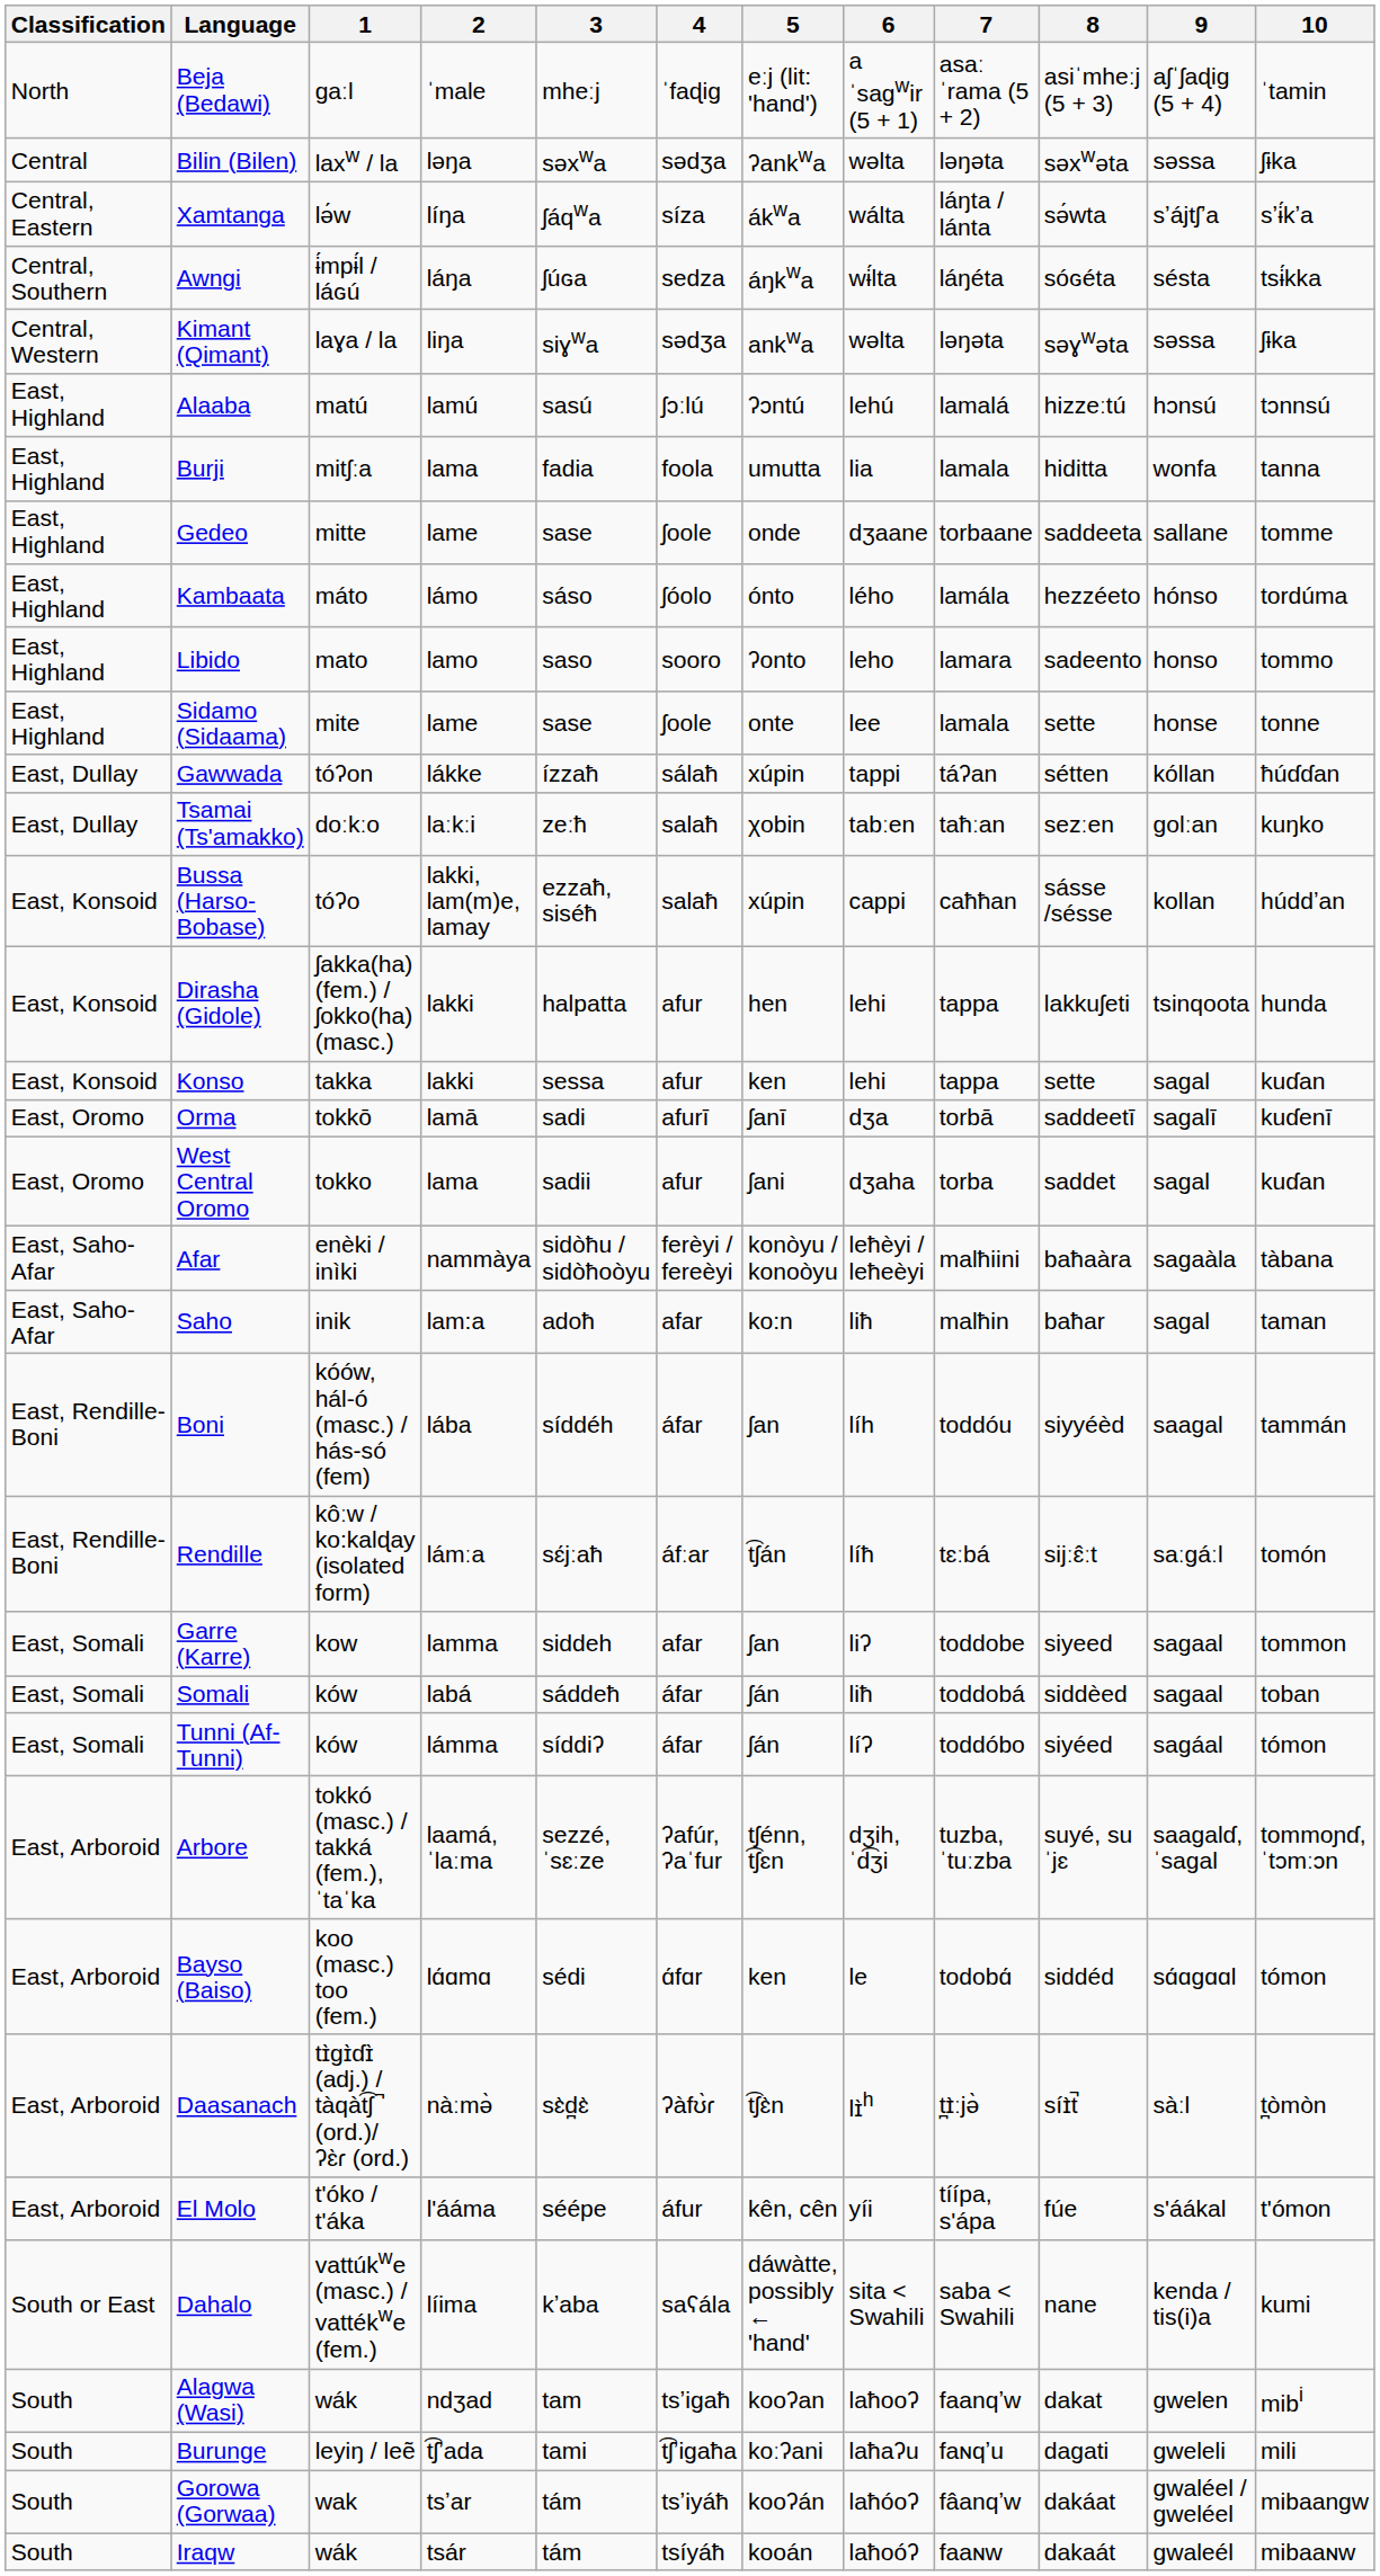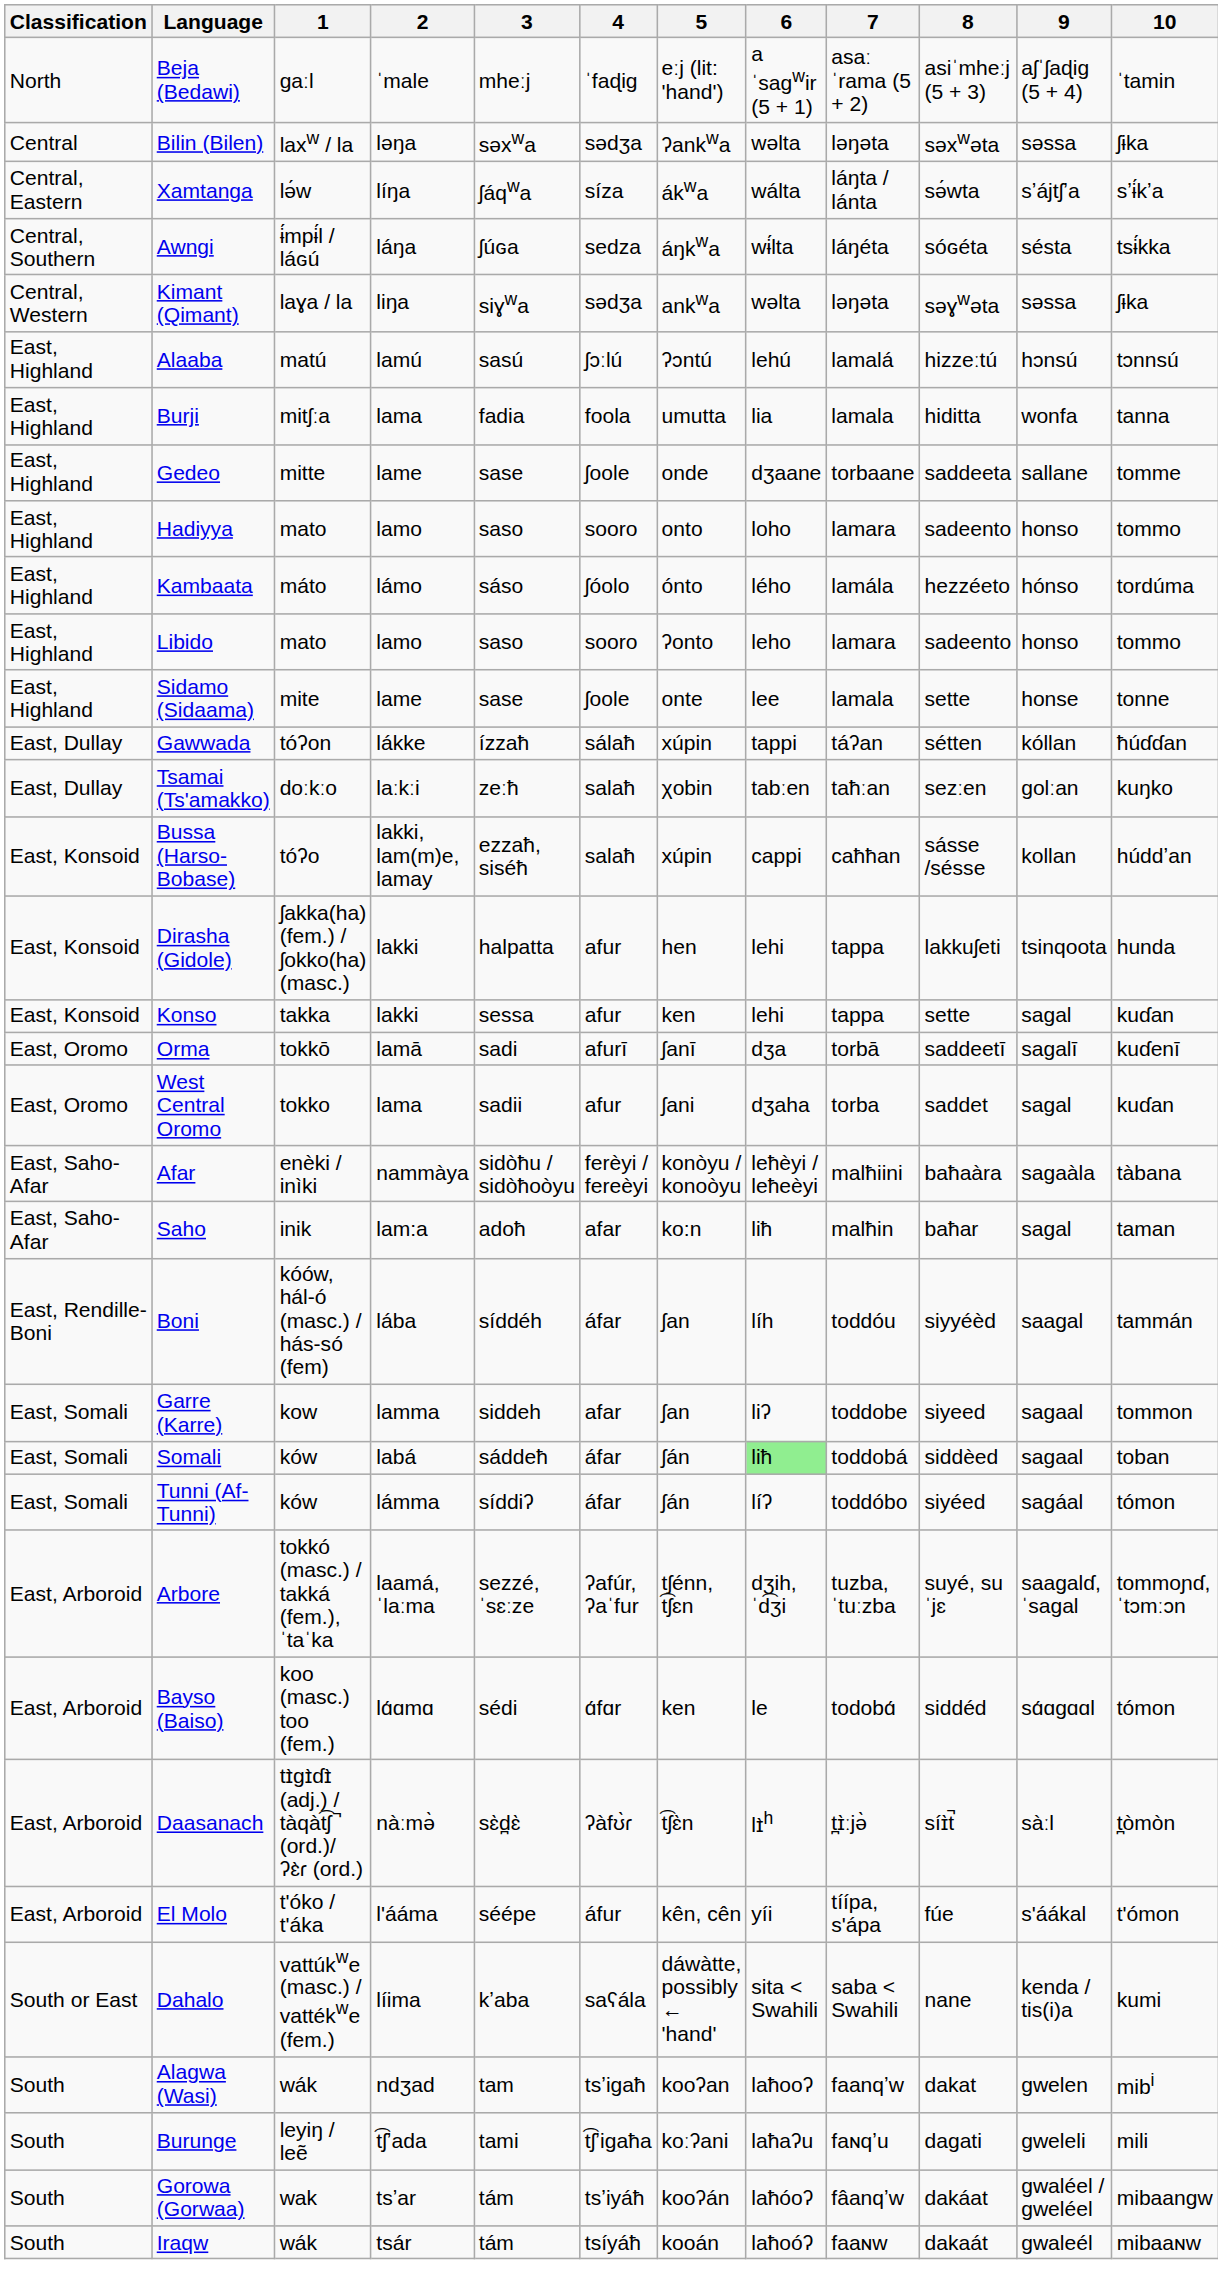+ row: East, Highland | Hadiyya | mato | lamo | saso | sooro | onto | loho | lamara | sadeento | honso | tommo
- row: East, Rendille-Boni | Rendille | kôːw / ko:kalɖay (isolated form) | lámːa | sɛ́jːaħ | áfːar | t͡ʃán | líħ | tɛːbá | sijːɛ̂ːt | saːɡáːl | tomón
Somali | 6: no background -> lightgreen background
